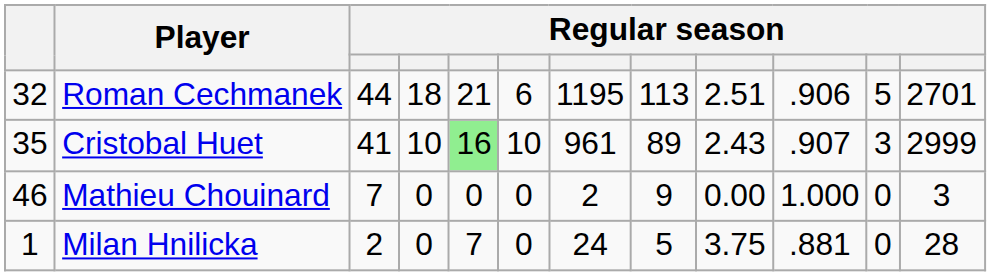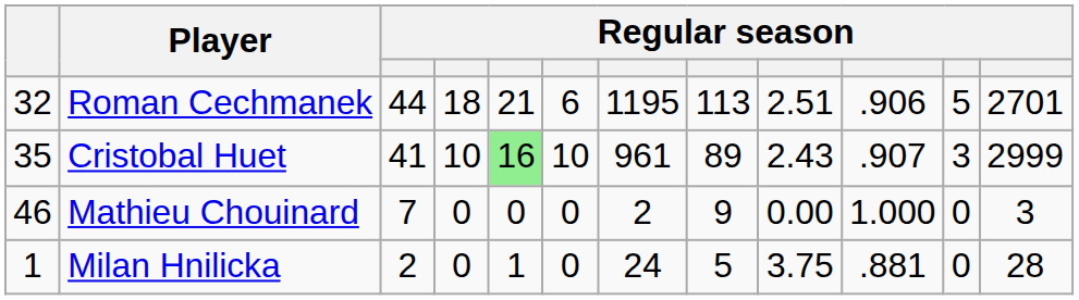Milan Hnilicka | column 5: 7 -> 1
